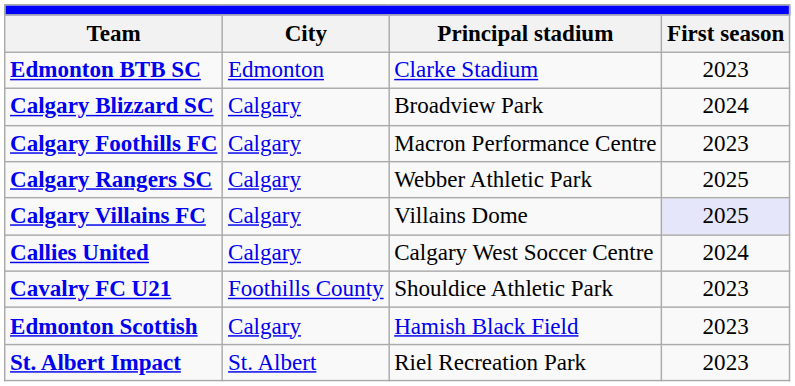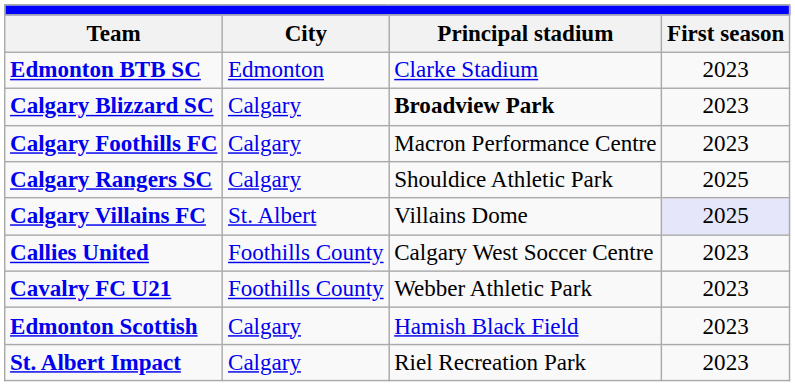Calgary Blizzard SC | Principal stadium: normal -> bold
Calgary Blizzard SC | First season: 2024 -> 2023
Calgary Rangers SC | Principal stadium: Webber Athletic Park -> Shouldice Athletic Park
Calgary Villains FC | City: Calgary -> St. Albert
Callies United | City: Calgary -> Foothills County
Callies United | First season: 2024 -> 2023
Cavalry FC U21 | Principal stadium: Shouldice Athletic Park -> Webber Athletic Park
St. Albert Impact | City: St. Albert -> Calgary
